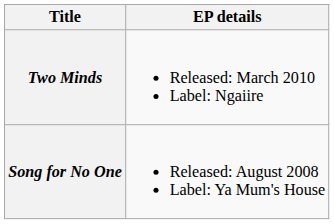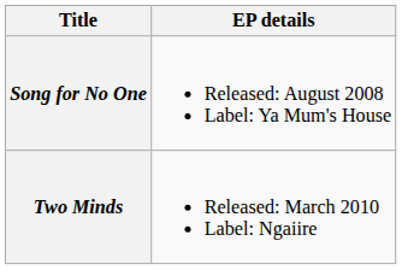rows swapped: Song for No One <-> Two Minds
